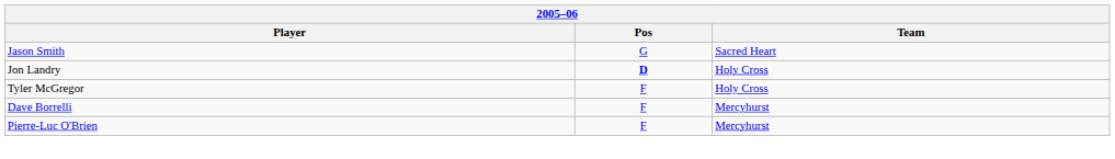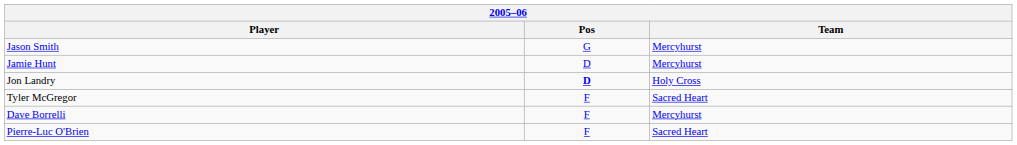Jason Smith | Team: Sacred Heart -> Mercyhurst
+ row: Jamie Hunt | D | Mercyhurst
Tyler McGregor | Team: Holy Cross -> Sacred Heart
Pierre-Luc O'Brien | Team: Mercyhurst -> Sacred Heart
